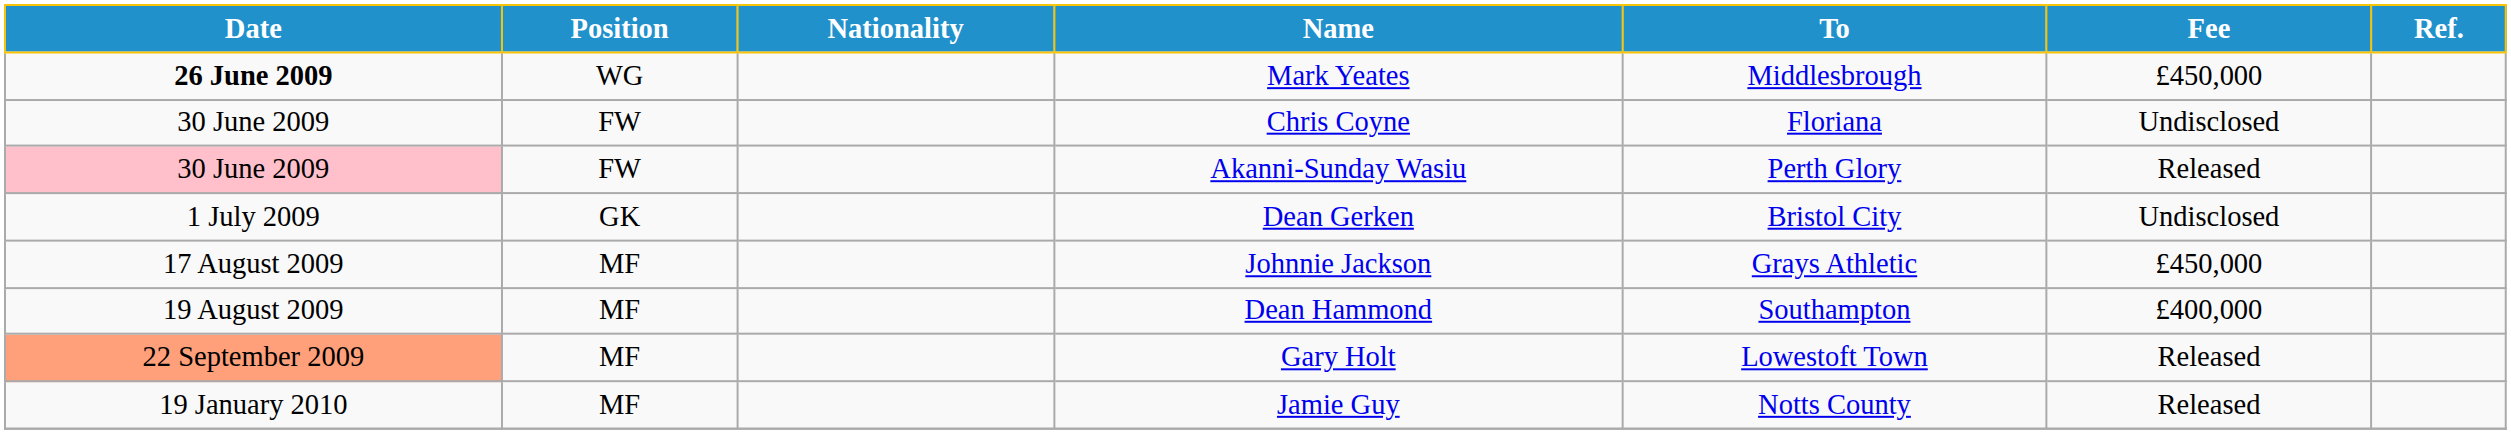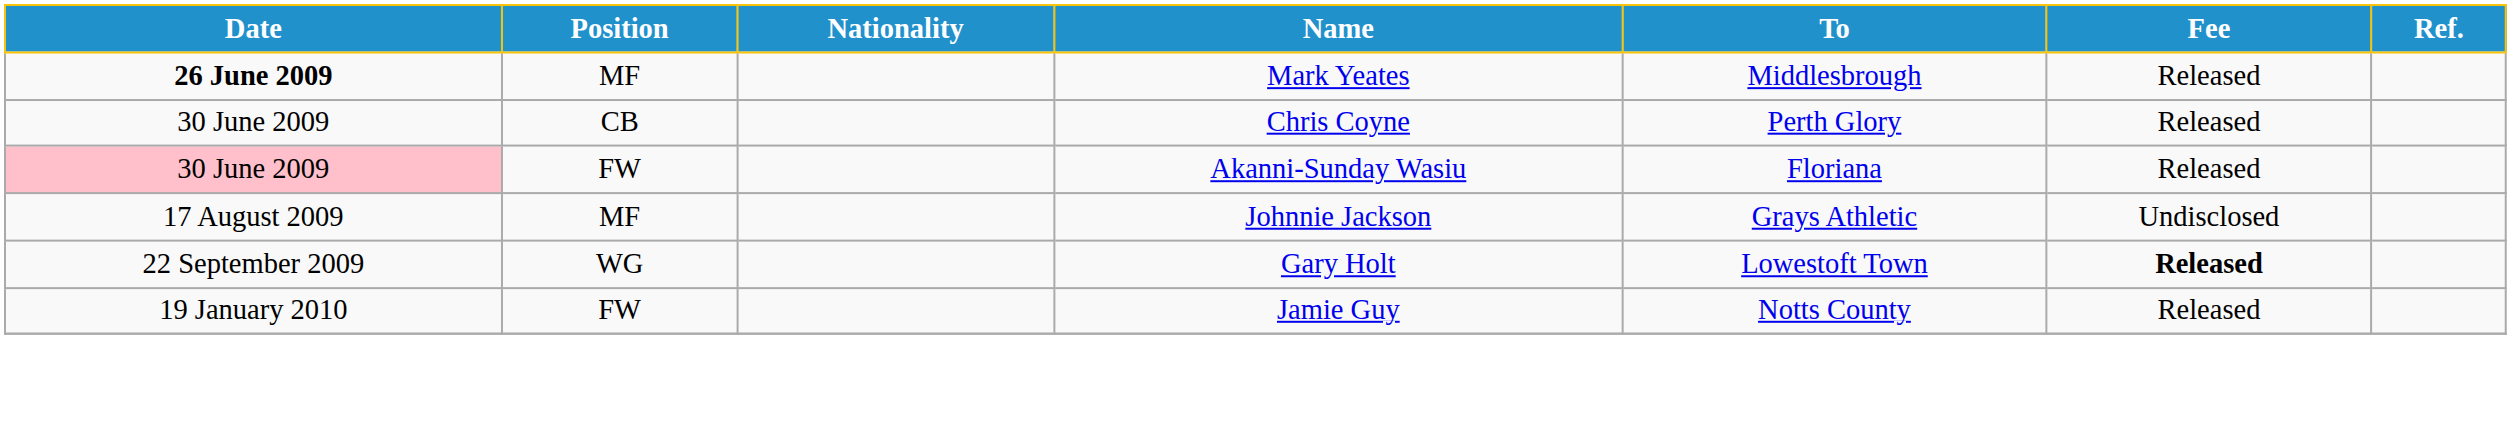Mark Yeates | Position: WG -> MF
Mark Yeates | Fee: £450,000 -> Released
Chris Coyne | Position: FW -> CB
Chris Coyne | To: Floriana -> Perth Glory
Chris Coyne | Fee: Undisclosed -> Released
Akanni-Sunday Wasiu | To: Perth Glory -> Floriana
- row: 1 July 2009 | GK | Dean Gerken | Bristol City | Undisclosed
Johnnie Jackson | Fee: £450,000 -> Undisclosed
- row: 19 August 2009 | MF | Dean Hammond | Southampton | £400,000
Gary Holt | Date: lightsalmon background -> no background
Gary Holt | Position: MF -> WG
Gary Holt | Fee: normal -> bold
Jamie Guy | Position: MF -> FW
